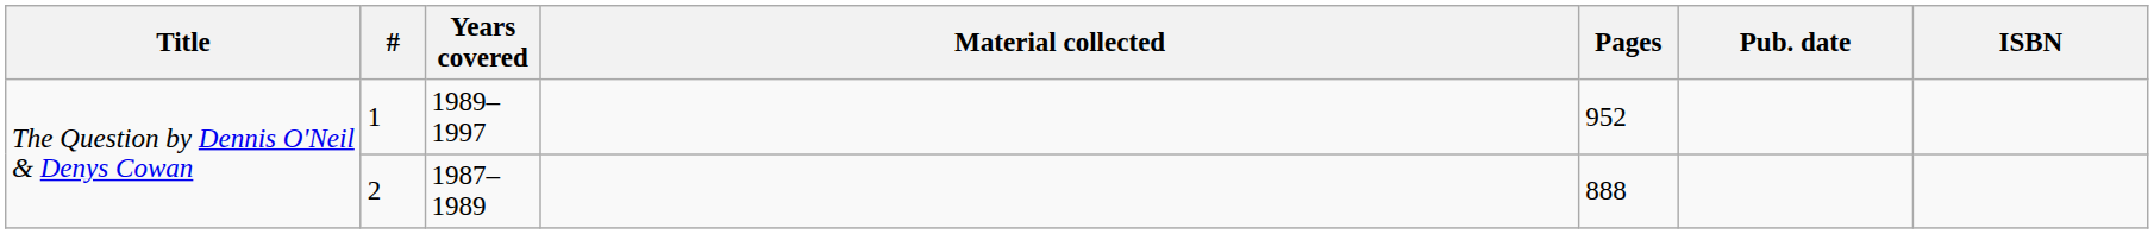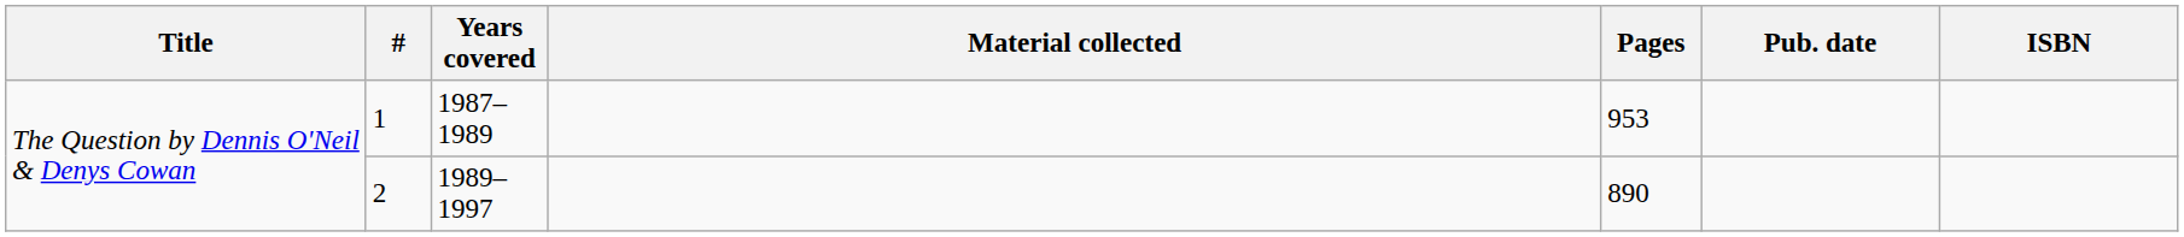1 | Years covered: 1989–1997 -> 1987–1989
1 | Pages: 952 -> 953
2 | Years covered: 1987–1989 -> 1989–1997
2 | Pages: 888 -> 890
